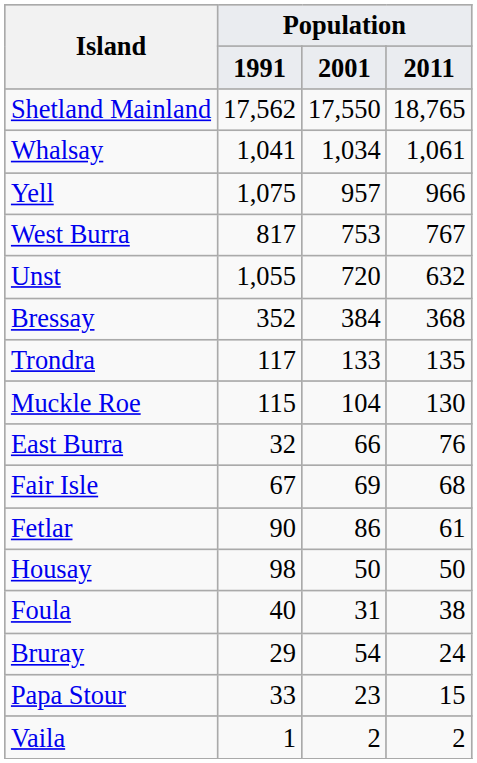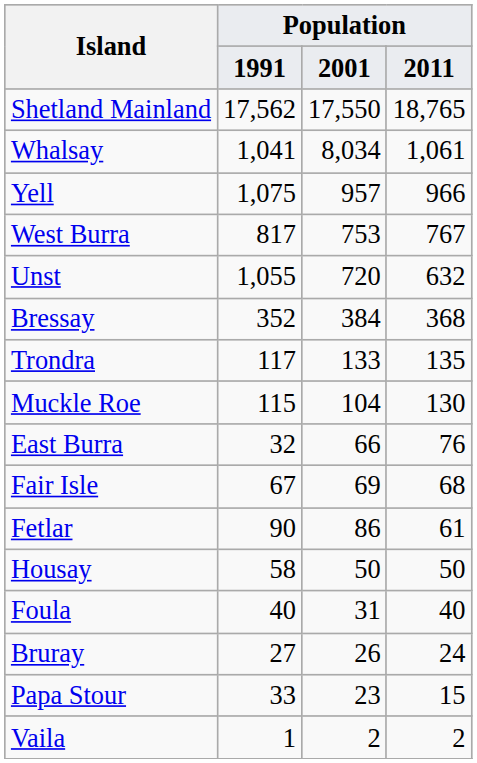Whalsay | Population / 2001: 1,034 -> 8,034
Housay | Population / 1991: 98 -> 58
Foula | Population / 2011: 38 -> 40
Bruray | Population / 1991: 29 -> 27
Bruray | Population / 2001: 54 -> 26
